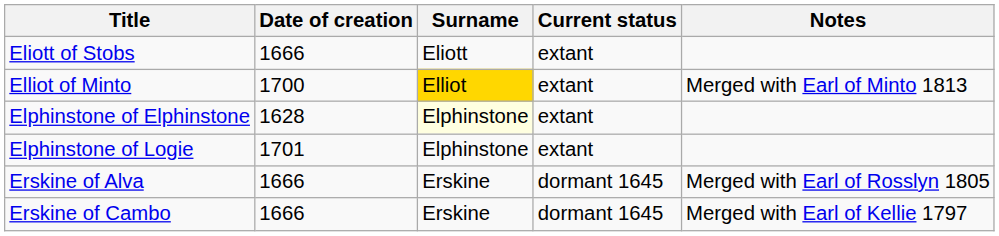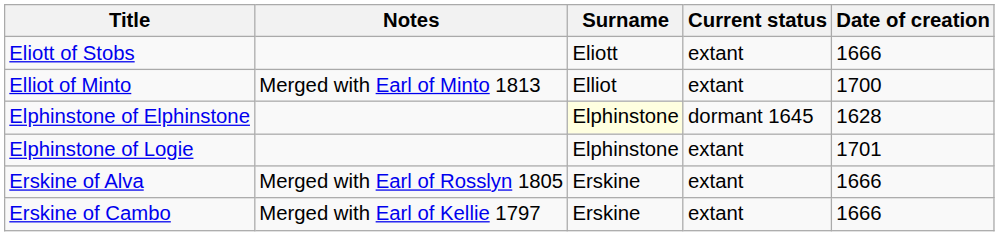columns swapped: Date of creation <-> Notes
Elliot of Minto | Surname: gold background -> no background
Elphinstone of Elphinstone | Current status: extant -> dormant 1645
Erskine of Alva | Current status: dormant 1645 -> extant
Erskine of Cambo | Current status: dormant 1645 -> extant
